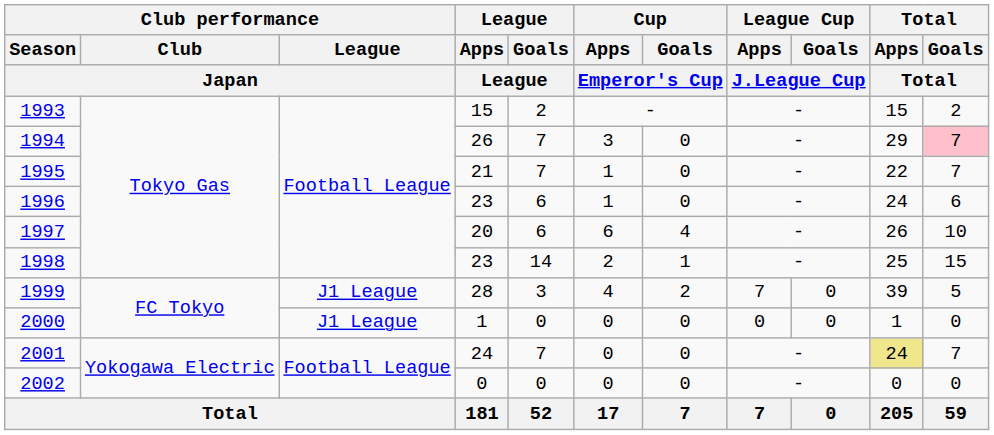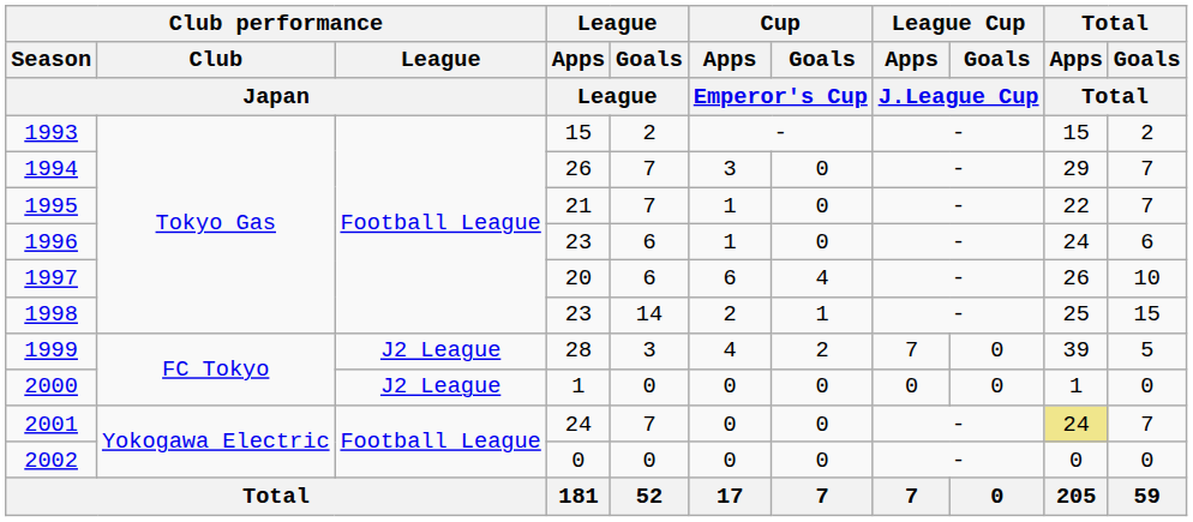1994 | Total / Goals / Total: pink background -> no background
1999 | Club performance / League / Japan: J1 League -> J2 League
2000 | Club performance / League / Japan: J1 League -> J2 League
